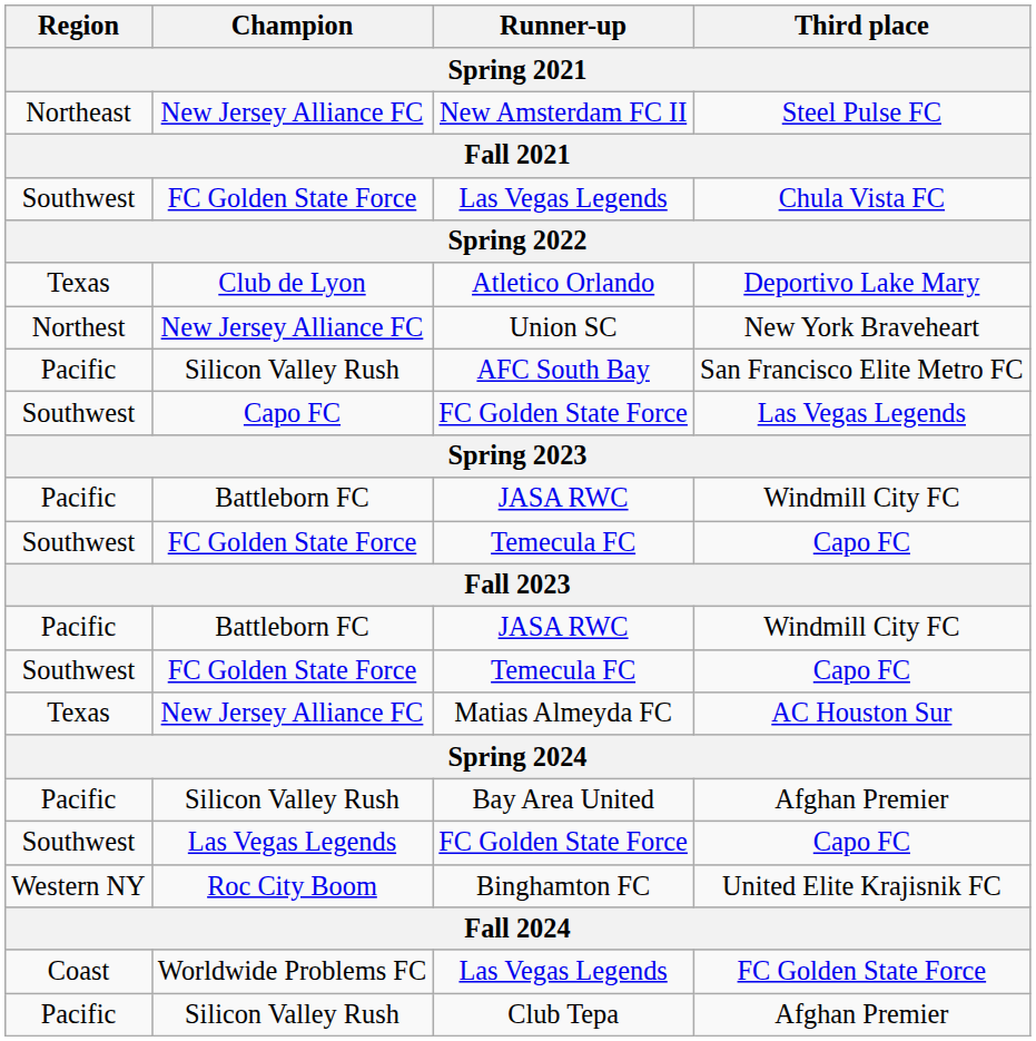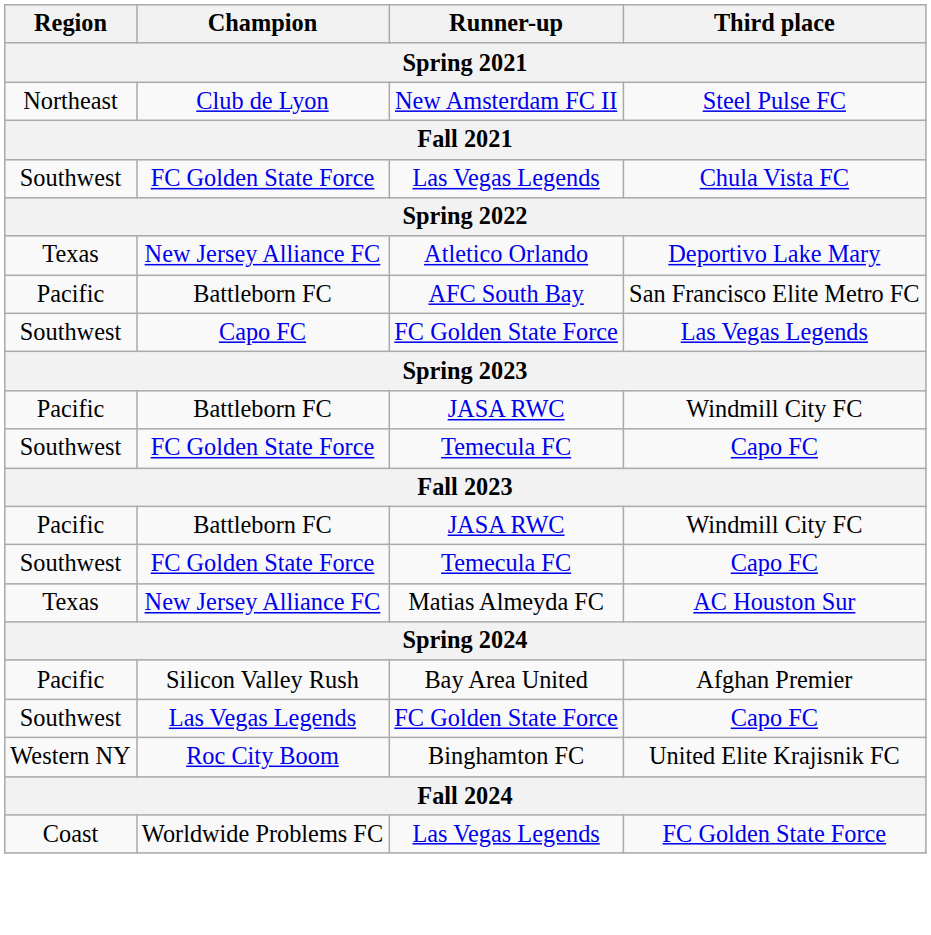New Amsterdam FC II | Champion: New Jersey Alliance FC -> Club de Lyon
Atletico Orlando | Champion: Club de Lyon -> New Jersey Alliance FC
- row: Northest | New Jersey Alliance FC | Union SC | New York Braveheart
AFC South Bay | Champion: Silicon Valley Rush -> Battleborn FC
- row: Pacific | Silicon Valley Rush | Club Tepa | Afghan Premier
